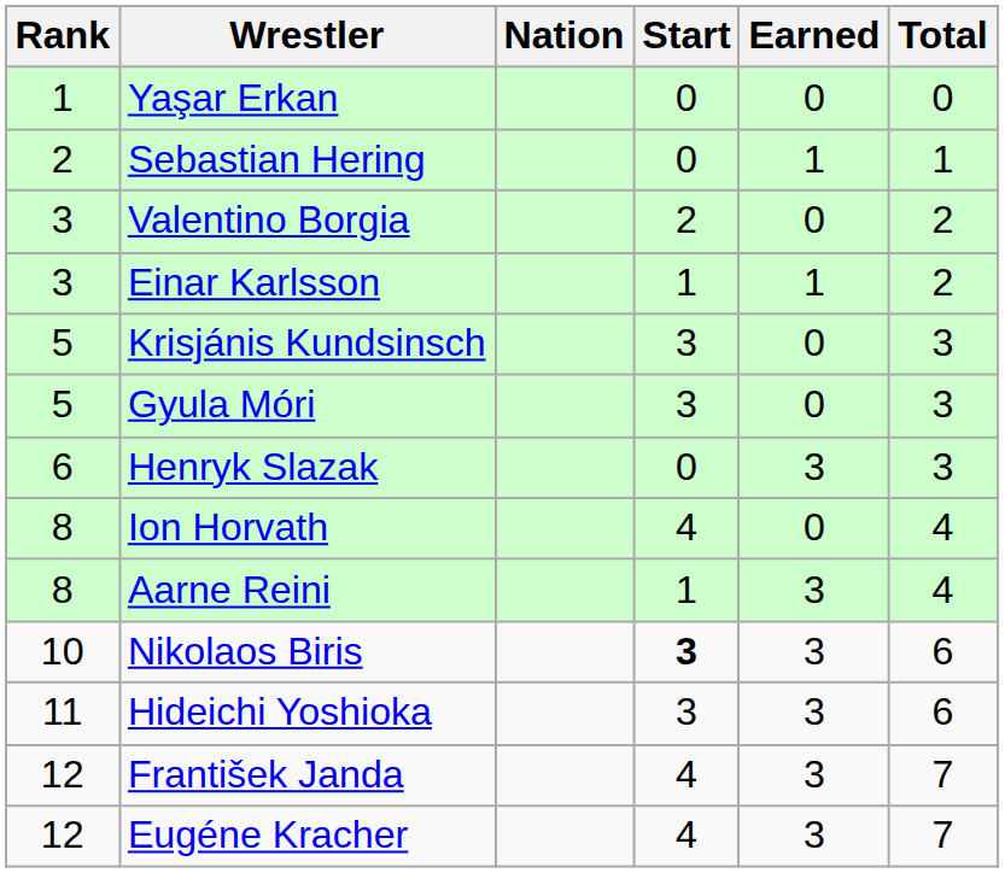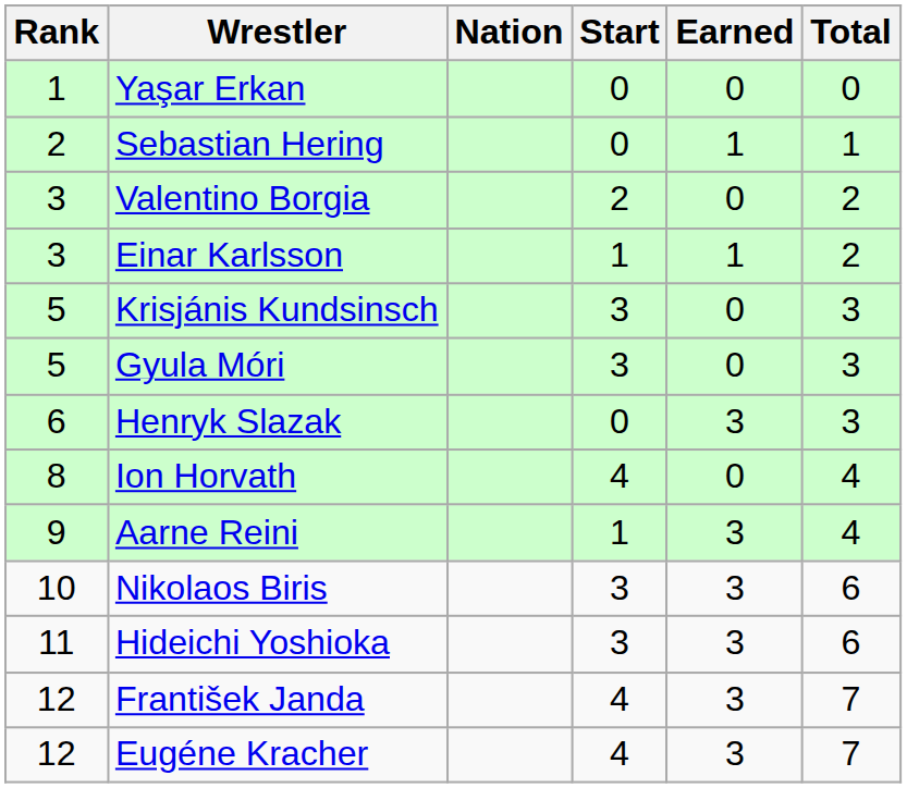Aarne Reini | Rank: 8 -> 9
Nikolaos Biris | Start: bold -> normal
